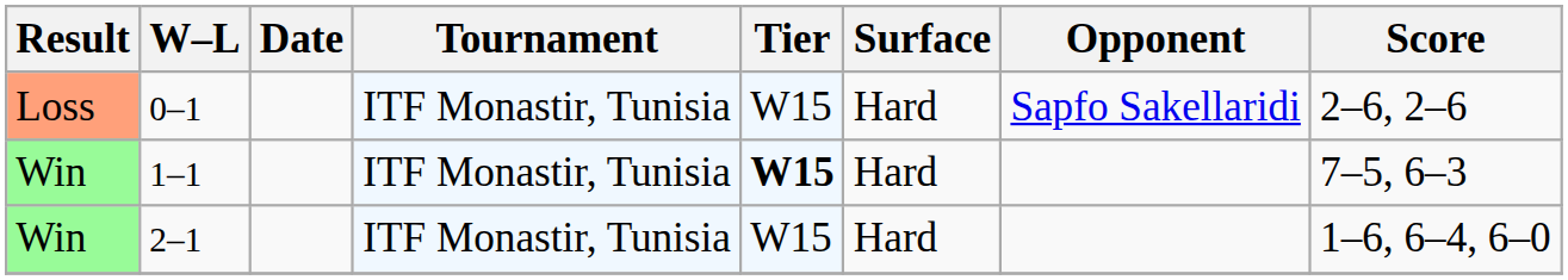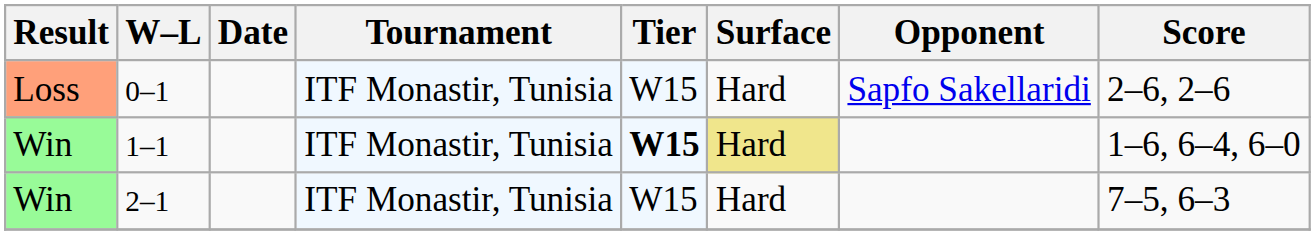1–1 | Surface: no background -> khaki background
1–1 | Score: 7–5, 6–3 -> 1–6, 6–4, 6–0
2–1 | Score: 1–6, 6–4, 6–0 -> 7–5, 6–3
